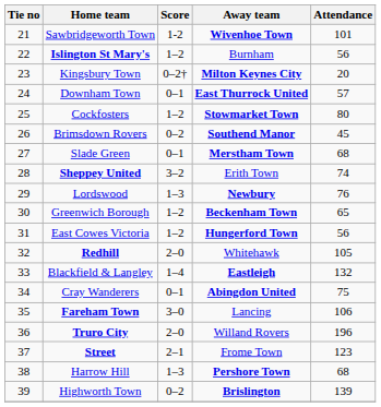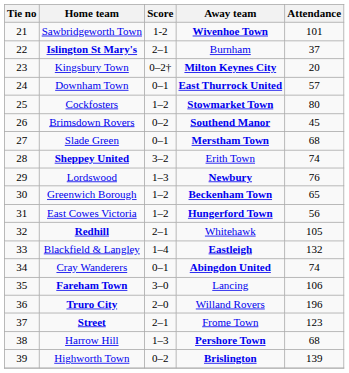Islington St Mary's | Score: 1–2 -> 2–1
Islington St Mary's | Attendance: 56 -> 37
Redhill | Score: 2–0 -> 2–1
Cray Wanderers | Attendance: 75 -> 74
